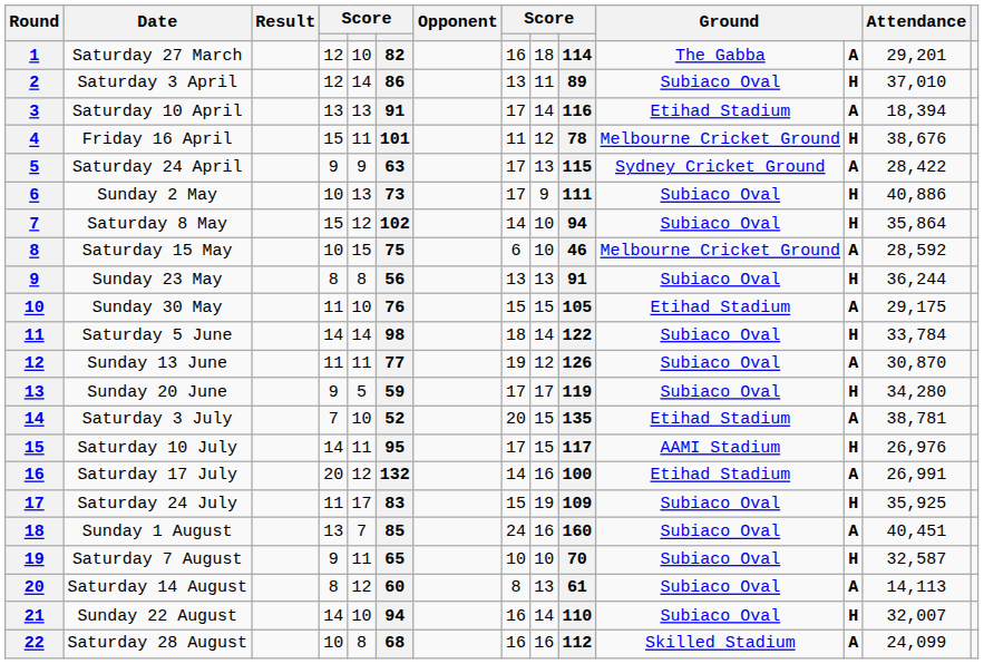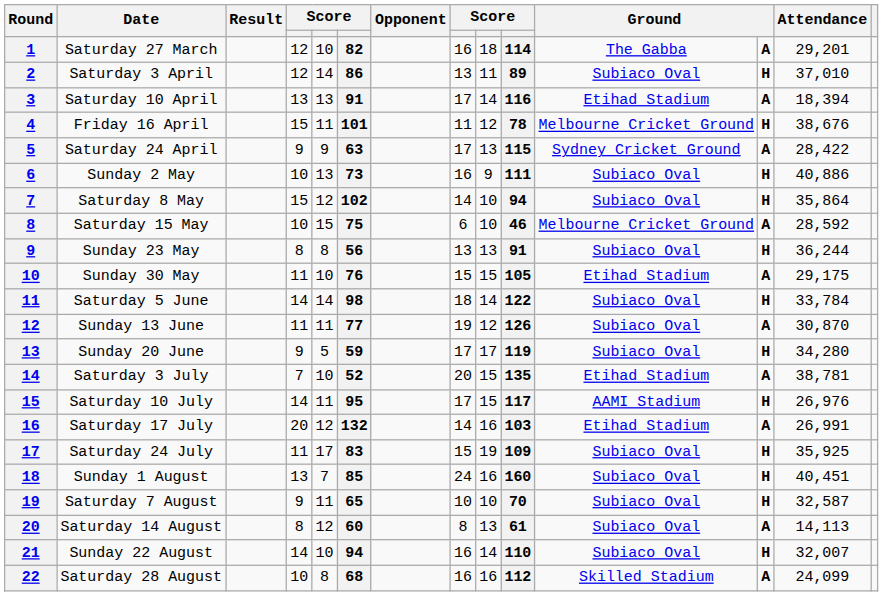Sunday 2 May | column 8: 17 -> 16
Saturday 17 July | column 10: 100 -> 103
Sunday 1 August | column 12: A -> H
